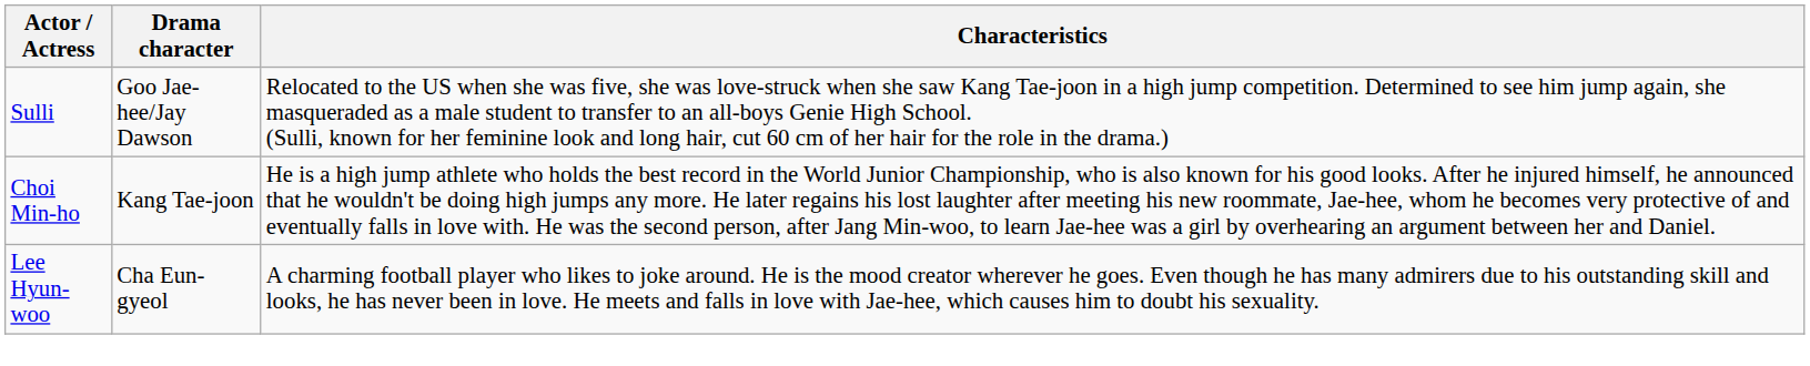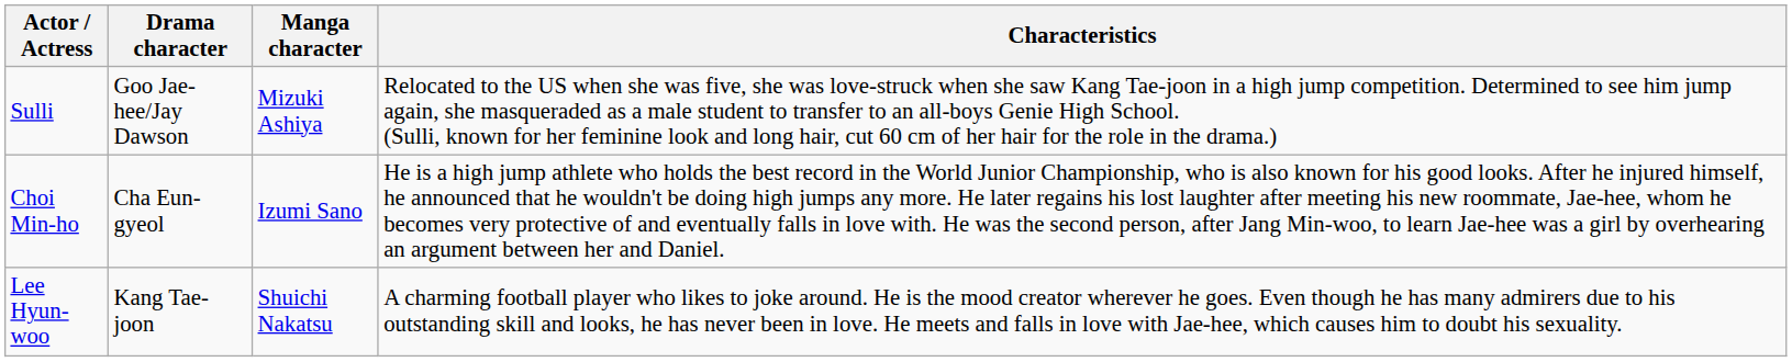+ column: Manga character | Mizuki Ashiya | Izumi Sano | Shuichi Nakatsu
Choi Min-ho | Drama character: Kang Tae-joon -> Cha Eun-gyeol
Lee Hyun-woo | Drama character: Cha Eun-gyeol -> Kang Tae-joon
